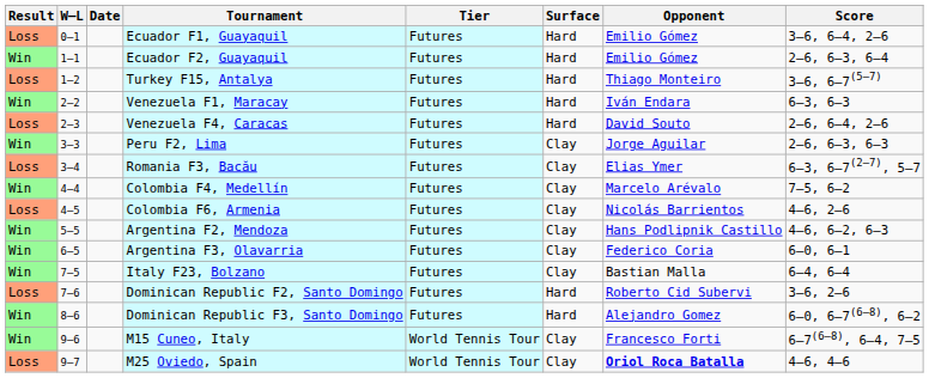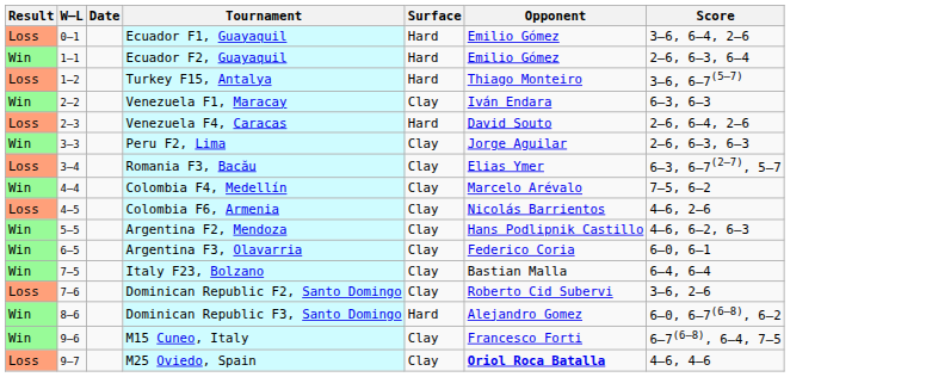- column: Tier | Futures | Futures | Futures | Futures | Futures | Futures | Futures | Futures | Futures | Futures | Futures | Futures | Futures | Futures | World Tennis Tour | World Tennis Tour
Venezuela F1, Maracay | Surface: Hard -> Clay
Dominican Republic F2, Santo Domingo | Surface: Hard -> Clay
